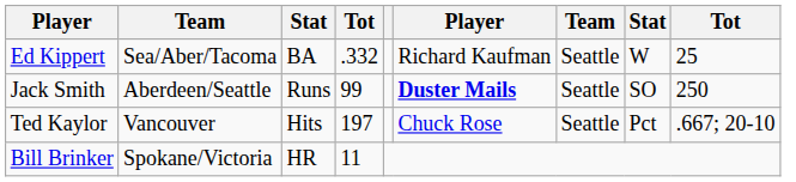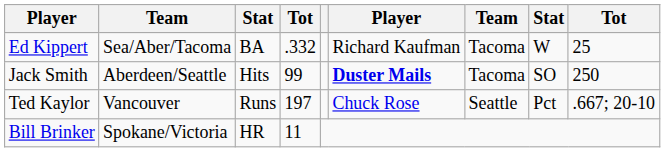Ed Kippert | column 7: Seattle -> Tacoma
Jack Smith | column 3: Runs -> Hits
Jack Smith | column 7: Seattle -> Tacoma
Ted Kaylor | column 3: Hits -> Runs
